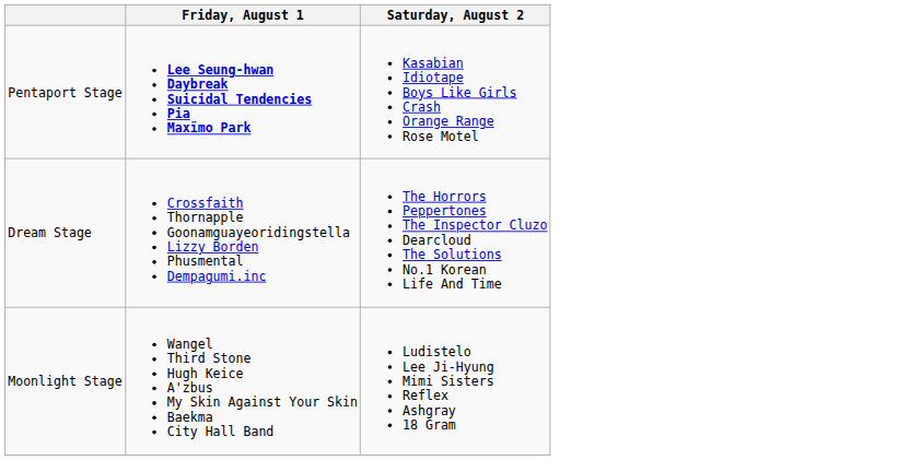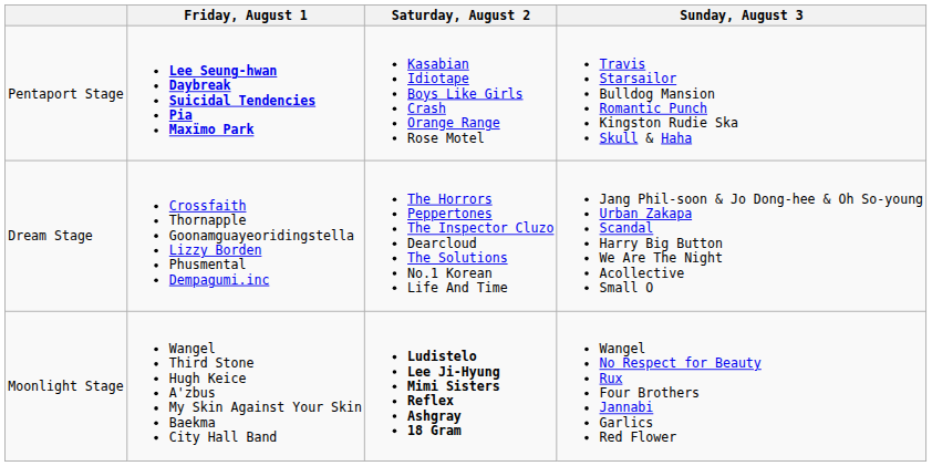+ column: Sunday, August 3 | Travis Starsailor Bulldog Mansion Romantic Punch Kingston Rudie Ska Skull & Haha | Jang Phil-soon & Jo Dong-hee & Oh So-young Urban Zakapa Scandal Harry Big Button We Are The Night Acollective Small O | Wangel No Respect for Beauty Rux Four Brothers Jannabi Garlics Red Flower
Moonlight Stage | Saturday, August 2: normal -> bold
